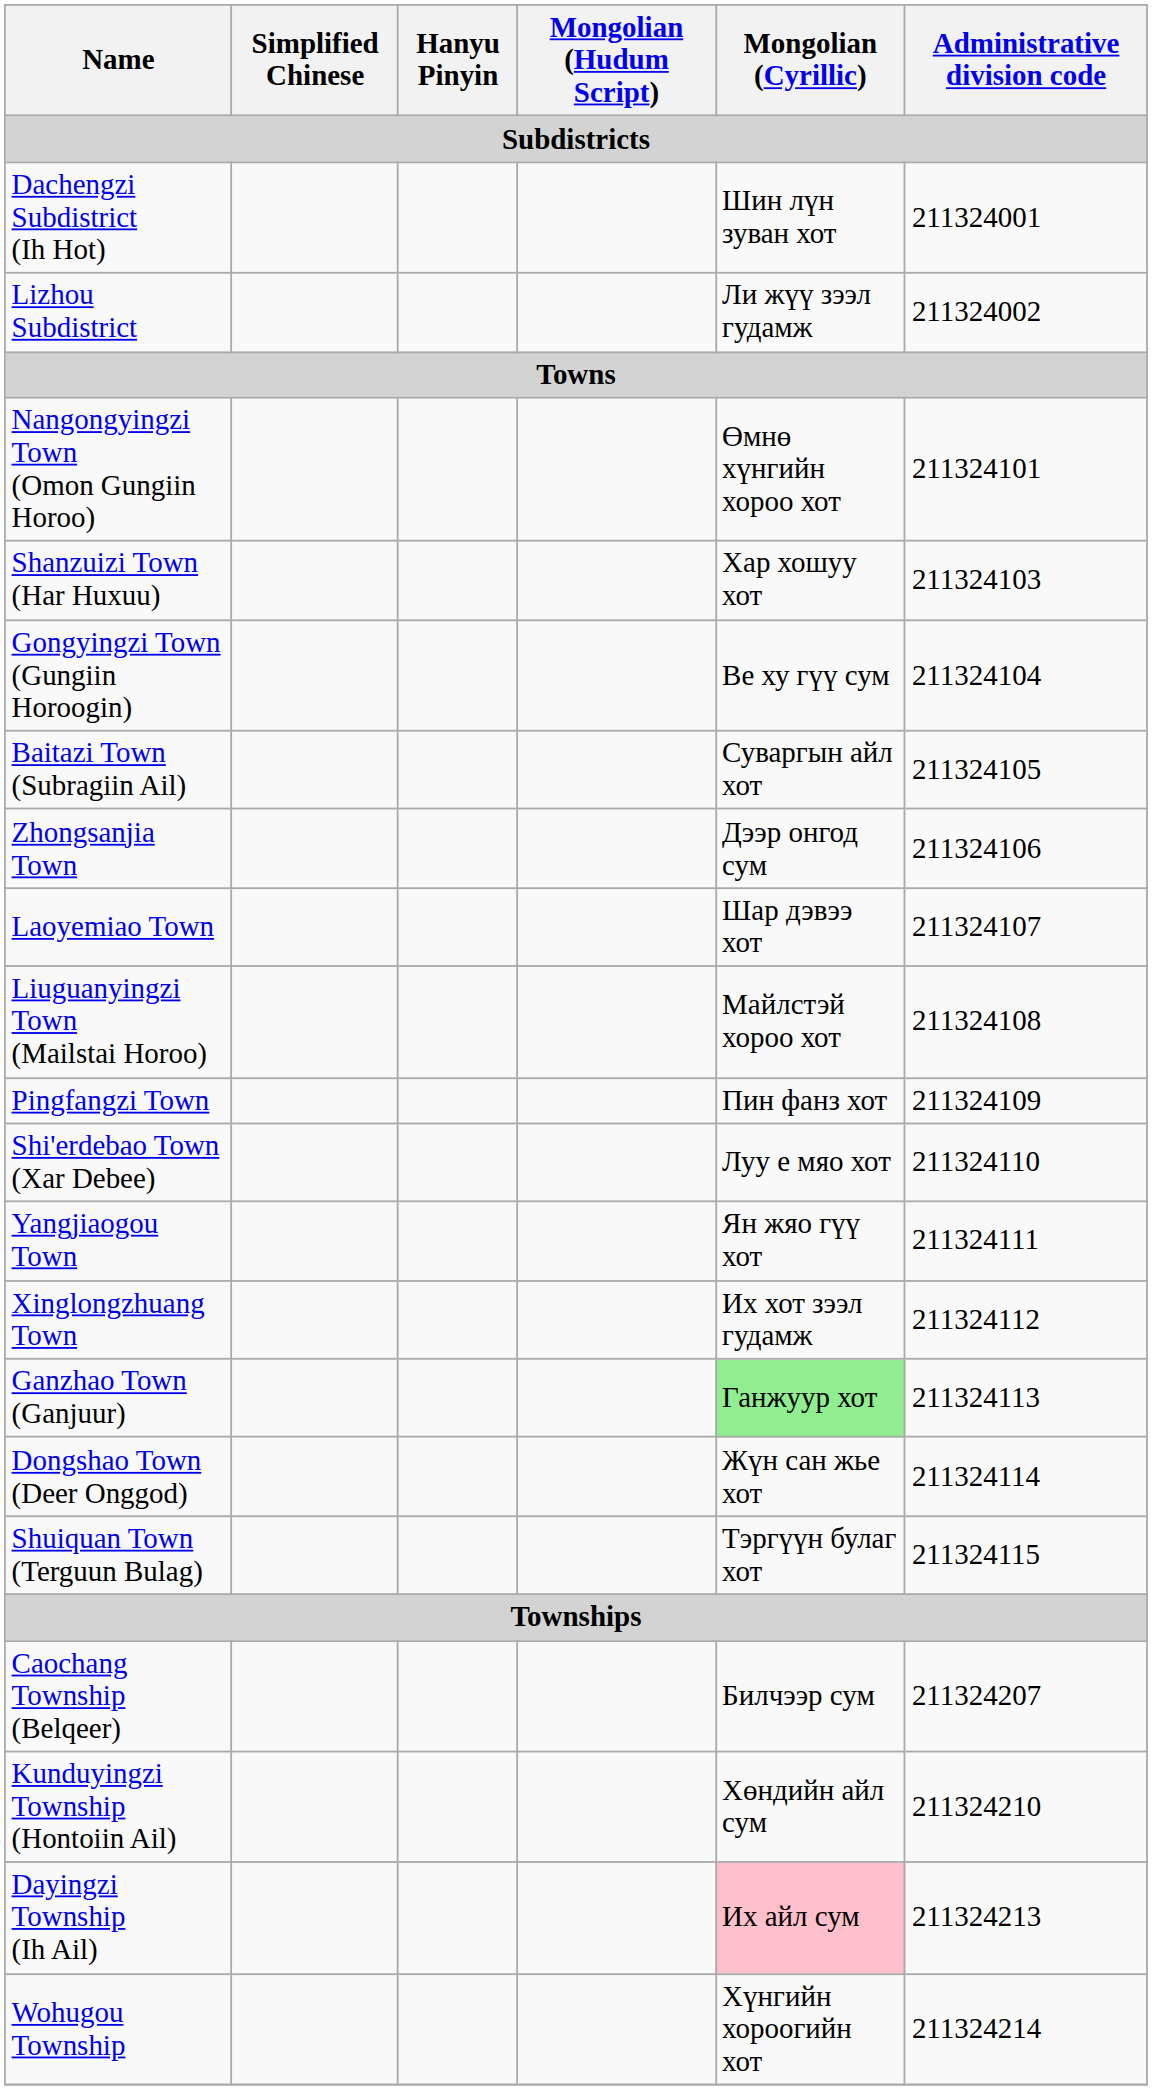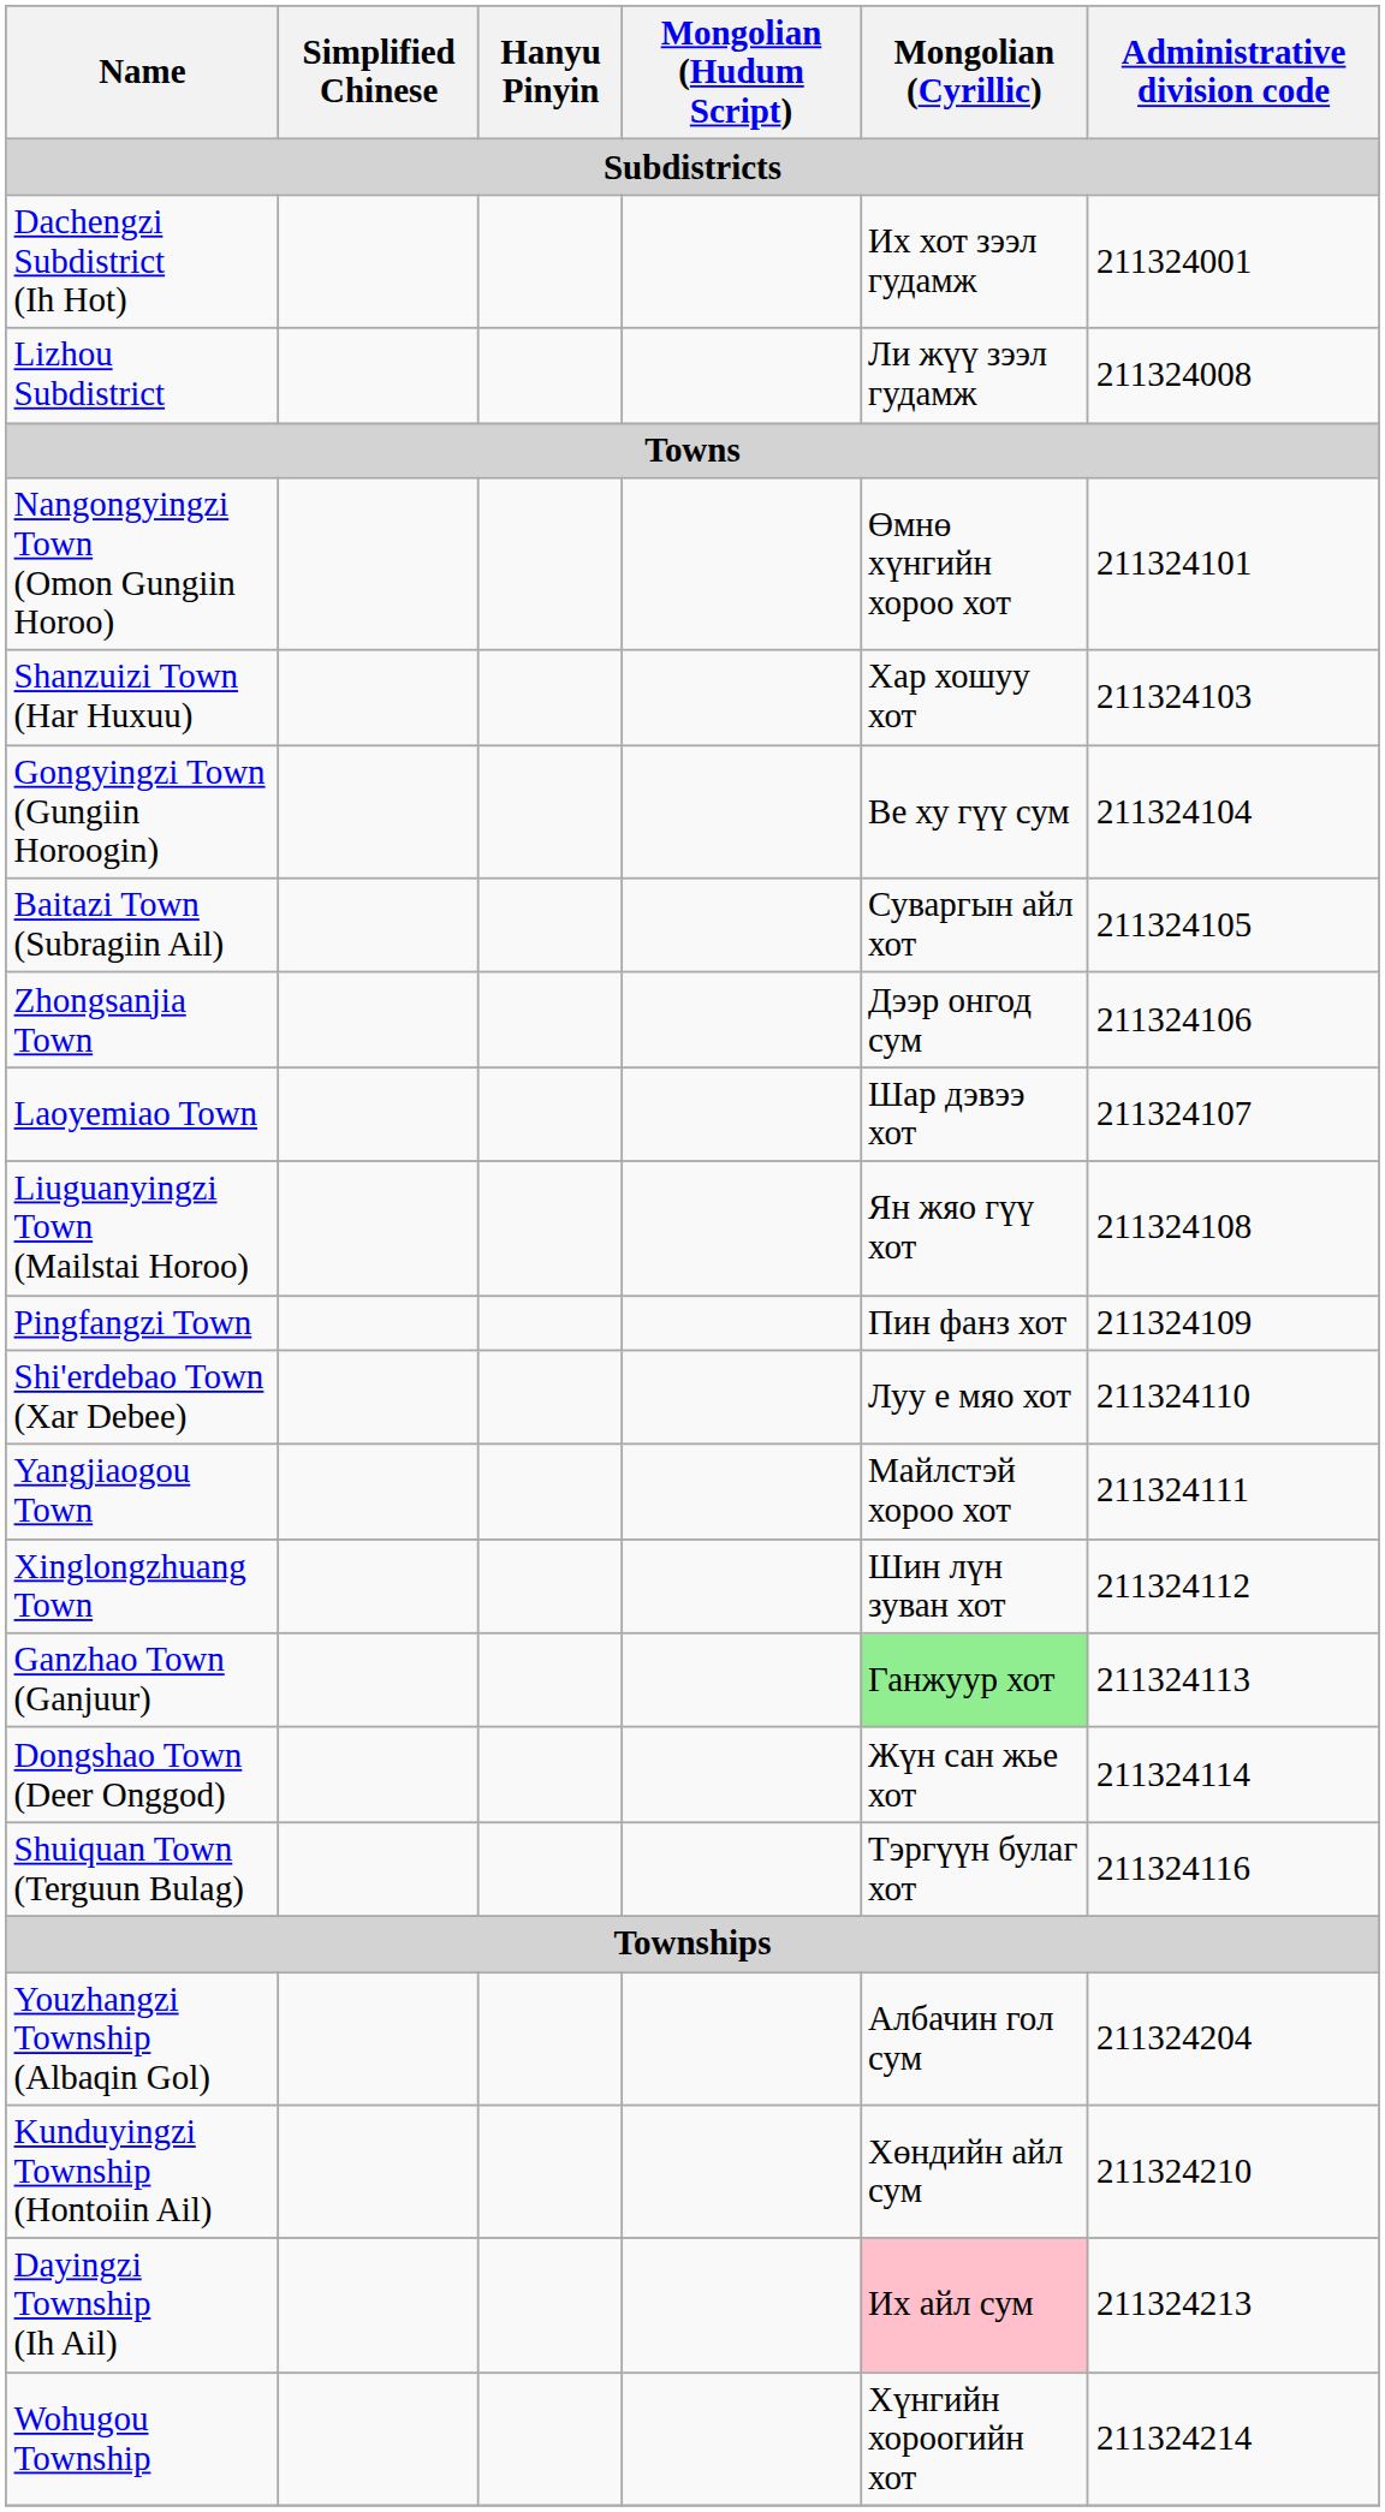Dachengzi Subdistrict (Ih Hot) | Mongolian (Cyrillic): Шин лүн зуван хот -> Их хот зээл гудамж
Lizhou Subdistrict | Administrative division code: 211324002 -> 211324008
Liuguanyingzi Town (Mailstai Horoo) | Mongolian (Cyrillic): Майлстэй хороо хот -> Ян жяо гүү хот
Yangjiaogou Town | Mongolian (Cyrillic): Ян жяо гүү хот -> Майлстэй хороо хот
Xinglongzhuang Town | Mongolian (Cyrillic): Их хот зээл гудамж -> Шин лүн зуван хот
Shuiquan Town (Terguun Bulag) | Administrative division code: 211324115 -> 211324116
+ row: Youzhangzi Township (Albaqin Gol) | Албачин гол сум | 211324204
- row: Caochang Township (Belqeer) | Билчээр сум | 211324207
